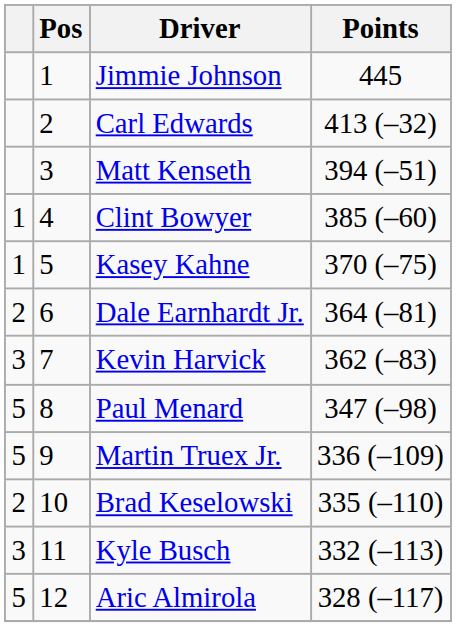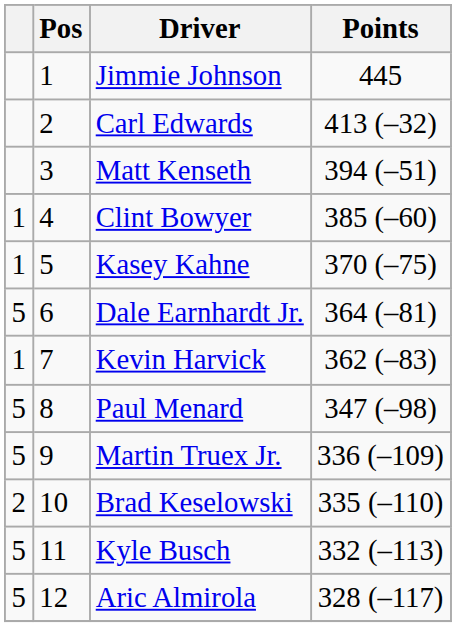Dale Earnhardt Jr. | column 1: 2 -> 5
Kevin Harvick | column 1: 3 -> 1
Kyle Busch | column 1: 3 -> 5
